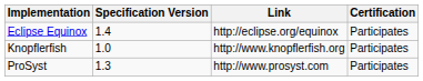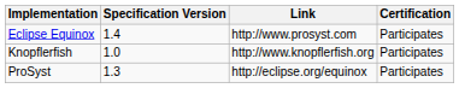Eclipse Equinox | Link: http://eclipse.org/equinox -> http://www.prosyst.com
ProSyst | Link: http://www.prosyst.com -> http://eclipse.org/equinox
